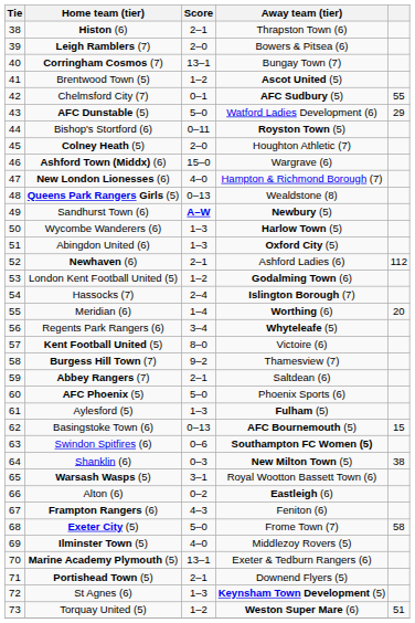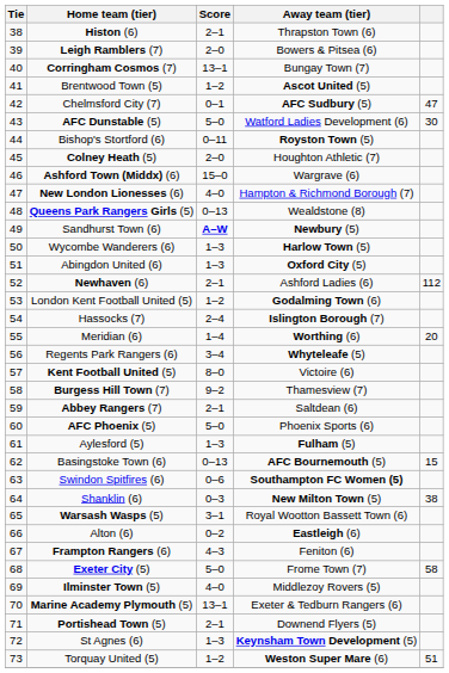Chelmsford City (7) | column 5: 55 -> 47
AFC Dunstable (5) | column 5: 29 -> 30
